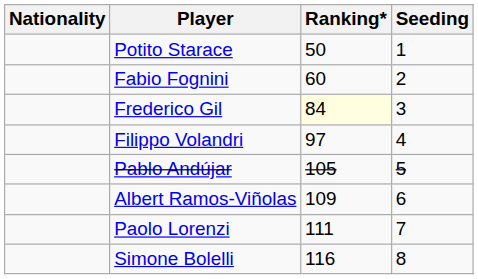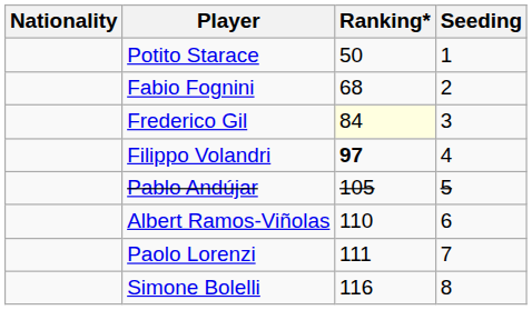Fabio Fognini | Ranking*: 60 -> 68
Filippo Volandri | Ranking*: normal -> bold
Albert Ramos-Viñolas | Ranking*: 109 -> 110
